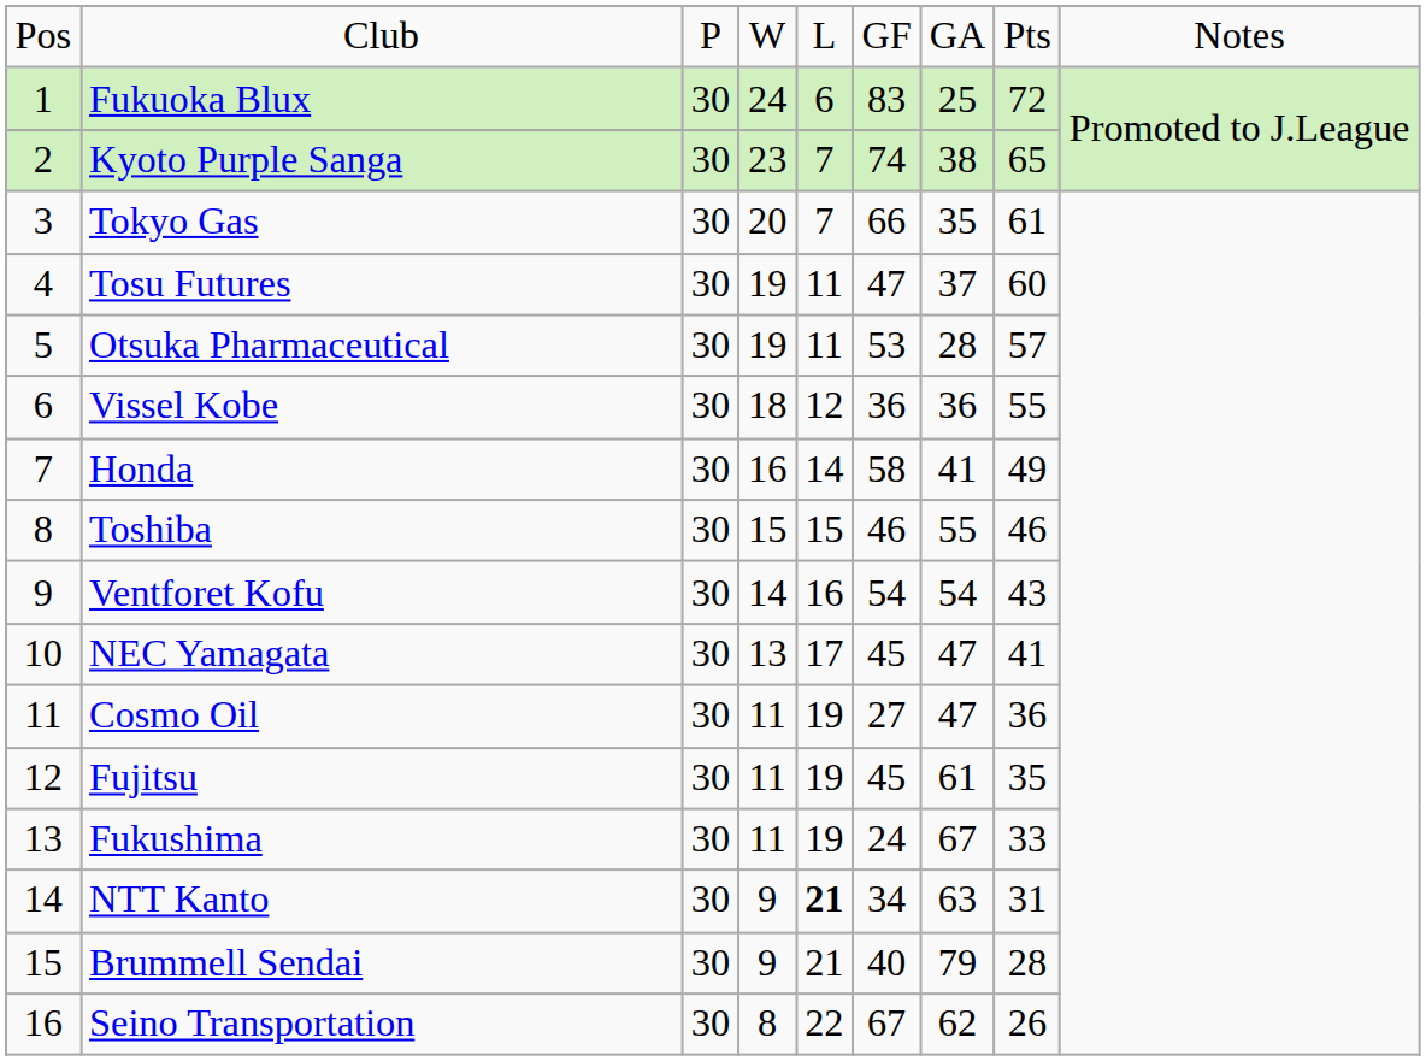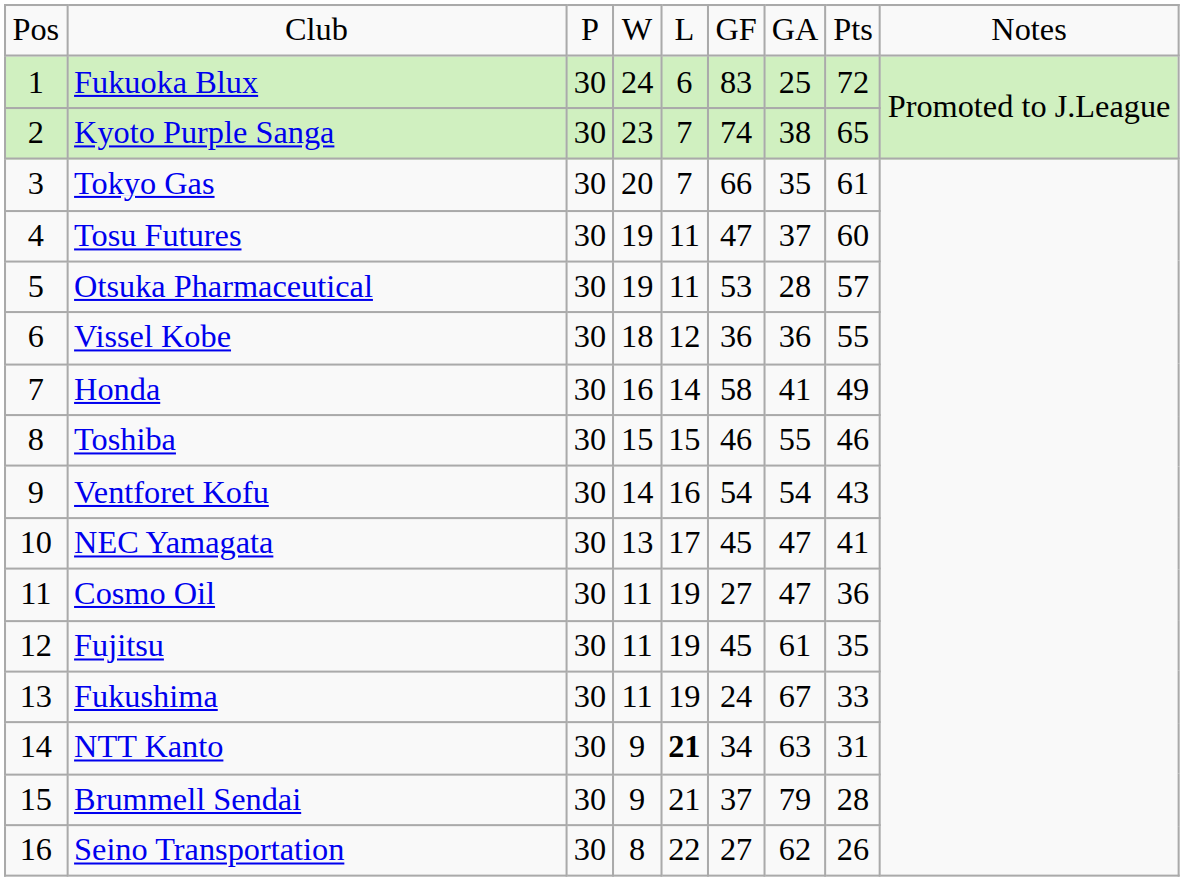Brummell Sendai | column 6: 40 -> 37
Seino Transportation | column 6: 67 -> 27
